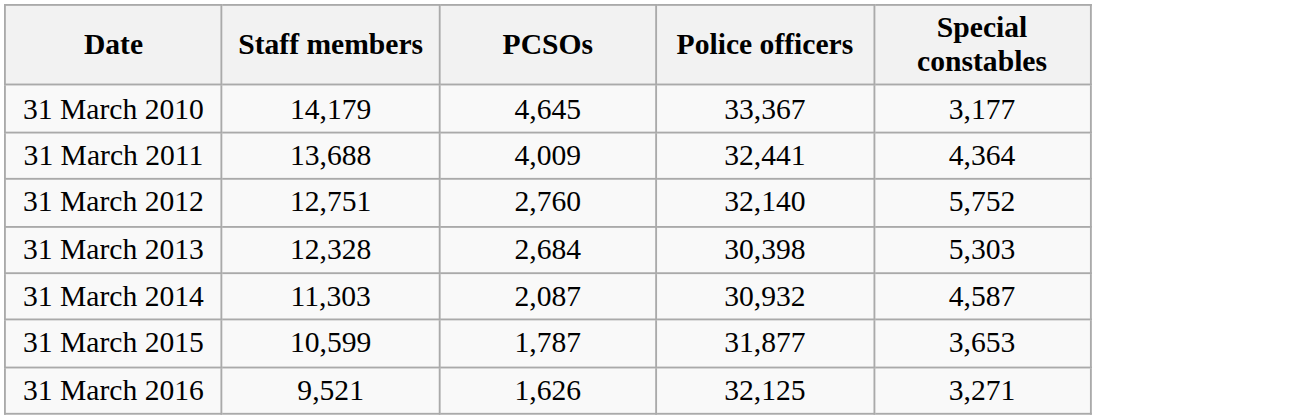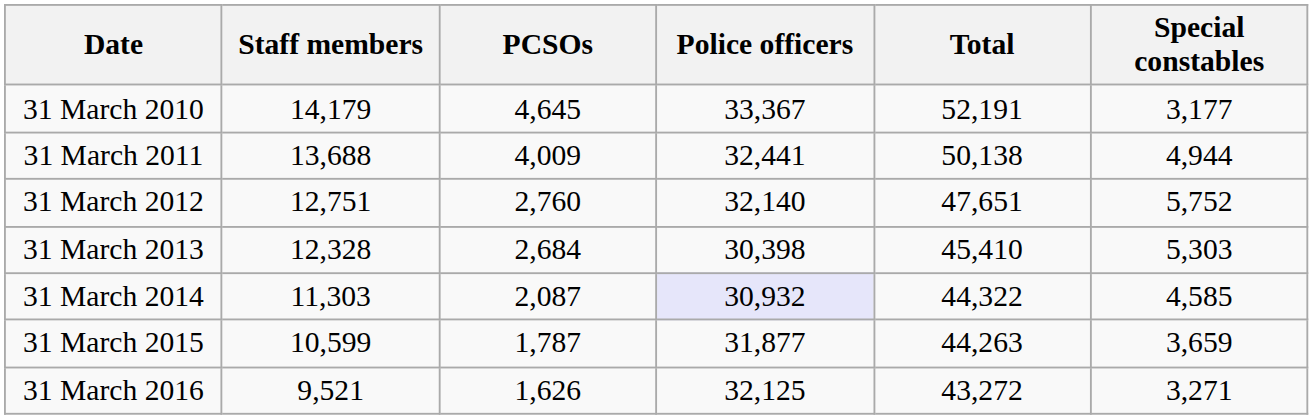+ column: Total | 52,191 | 50,138 | 47,651 | 45,410 | 44,322 | 44,263 | 43,272
31 March 2011 | Special constables: 4,364 -> 4,944
31 March 2014 | Police officers: no background -> lavender background
31 March 2014 | Special constables: 4,587 -> 4,585
31 March 2015 | Special constables: 3,653 -> 3,659
